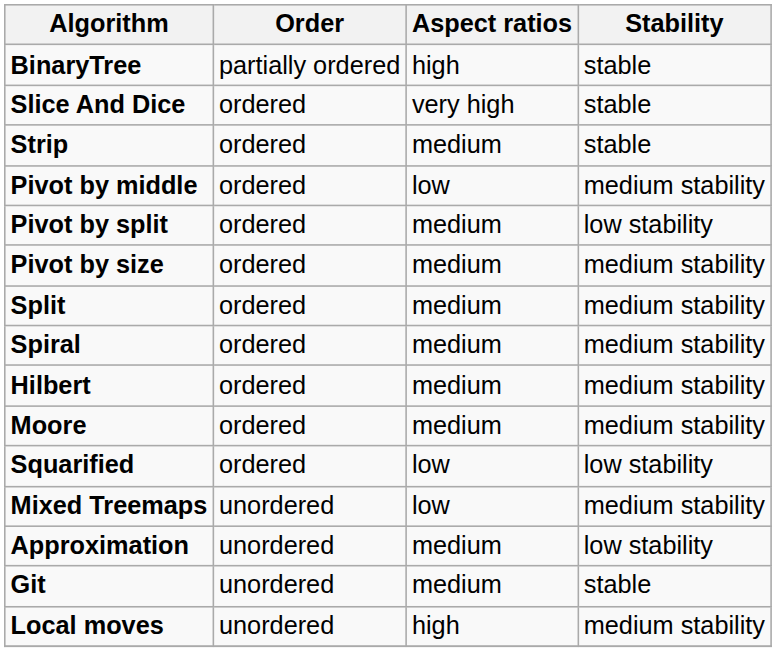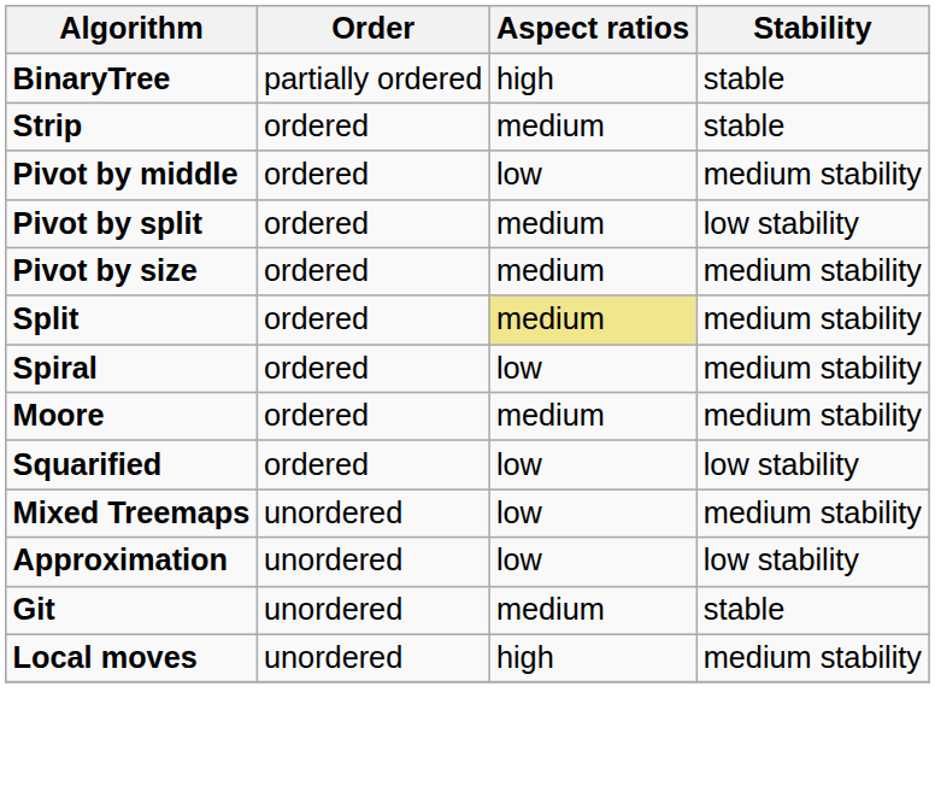- row: Slice And Dice | ordered | very high | stable
Split | Aspect ratios: no background -> khaki background
Spiral | Aspect ratios: medium -> low
- row: Hilbert | ordered | medium | medium stability
Approximation | Aspect ratios: medium -> low
